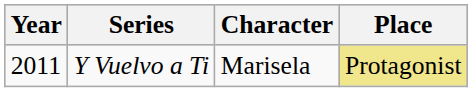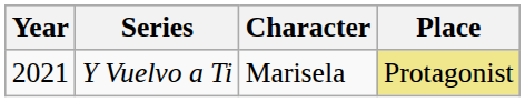Y Vuelvo a Ti | Year: 2011 -> 2021
